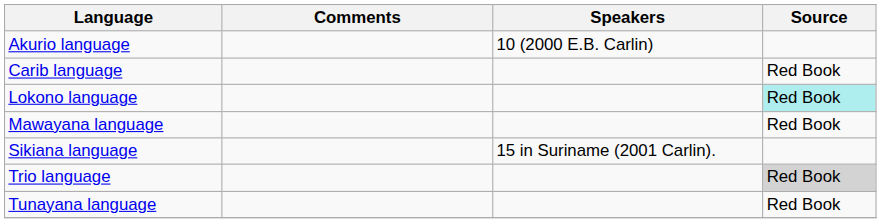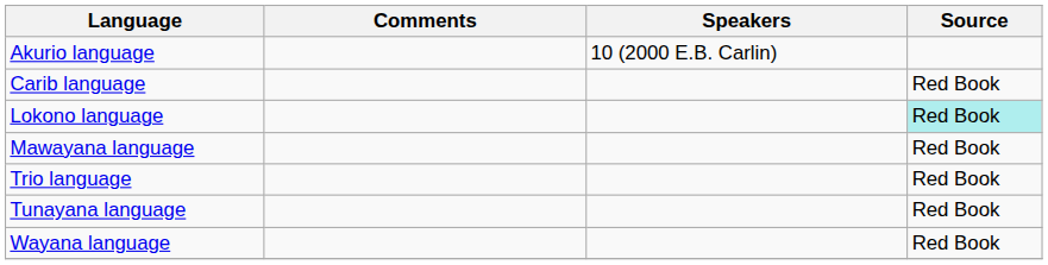- row: Sikiana language | 15 in Suriname (2001 Carlin).
Trio language | Source: lightgrey background -> no background
+ row: Wayana language | Red Book
